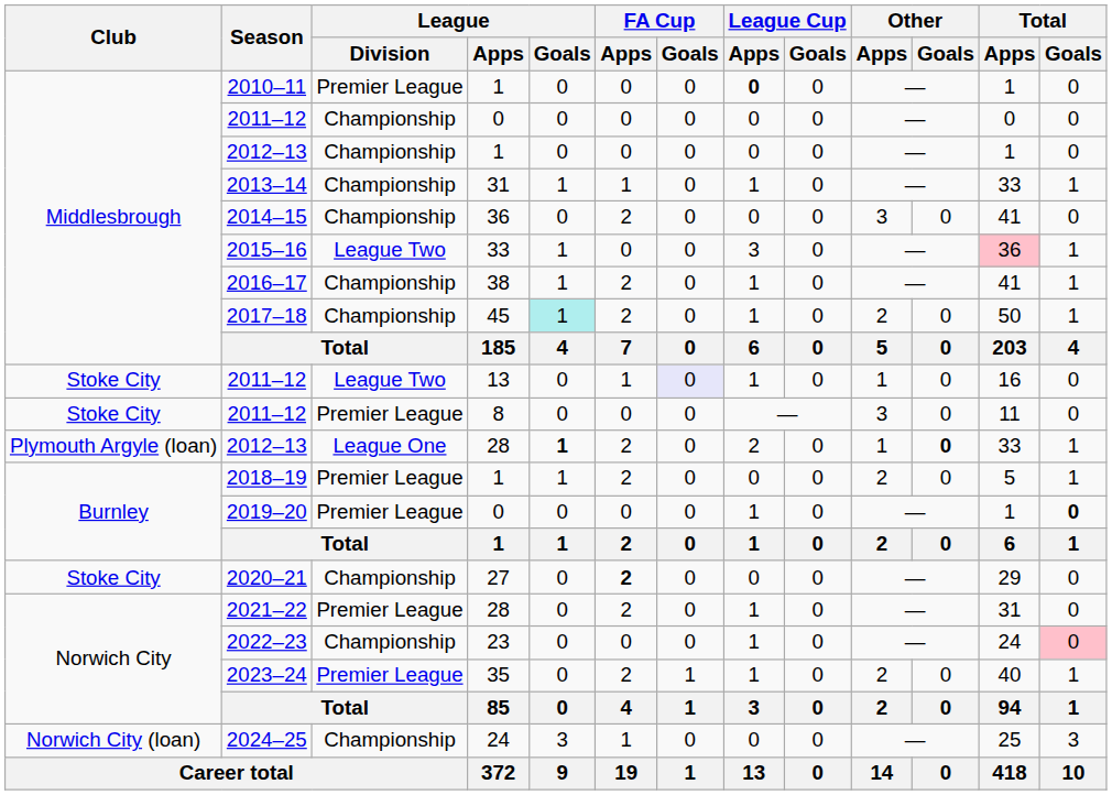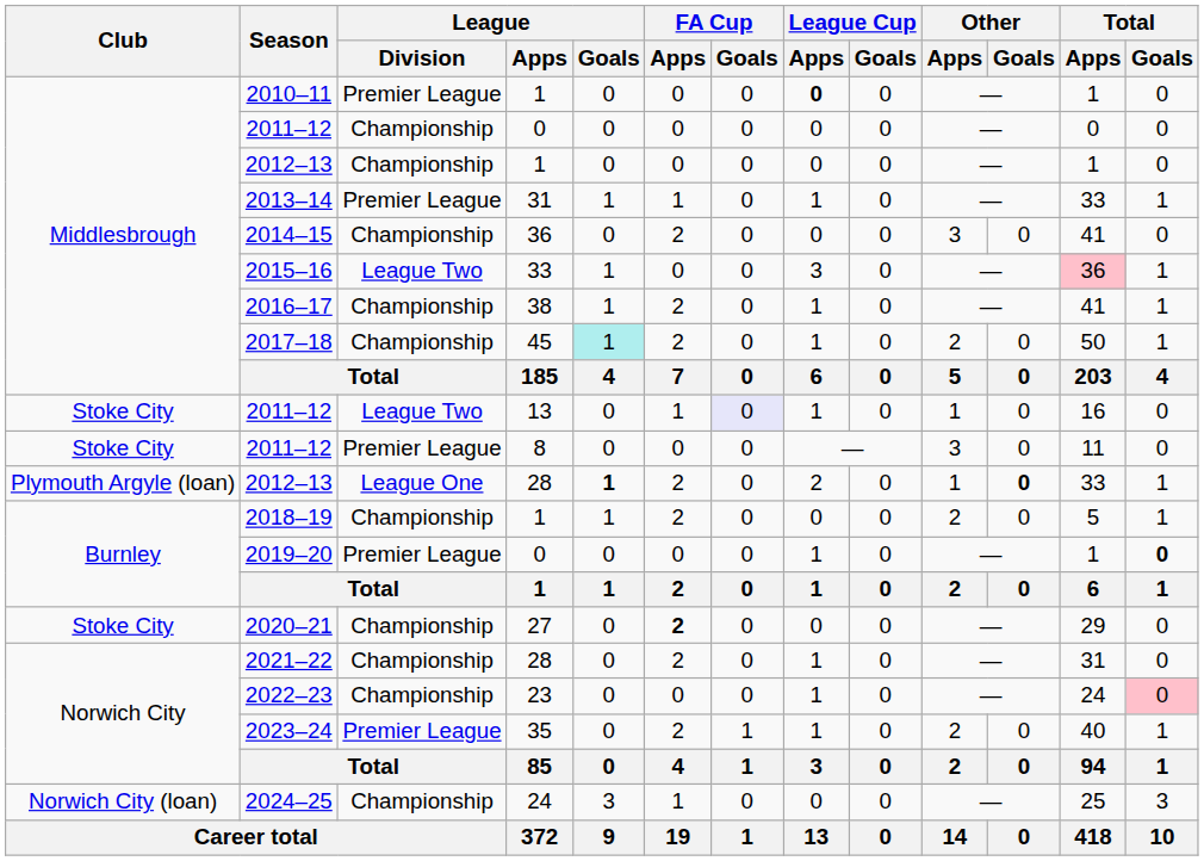2013–14 | League / Division: Championship -> Premier League
2018–19 | League / Division: Premier League -> Championship
2021–22 | League / Division: Premier League -> Championship
